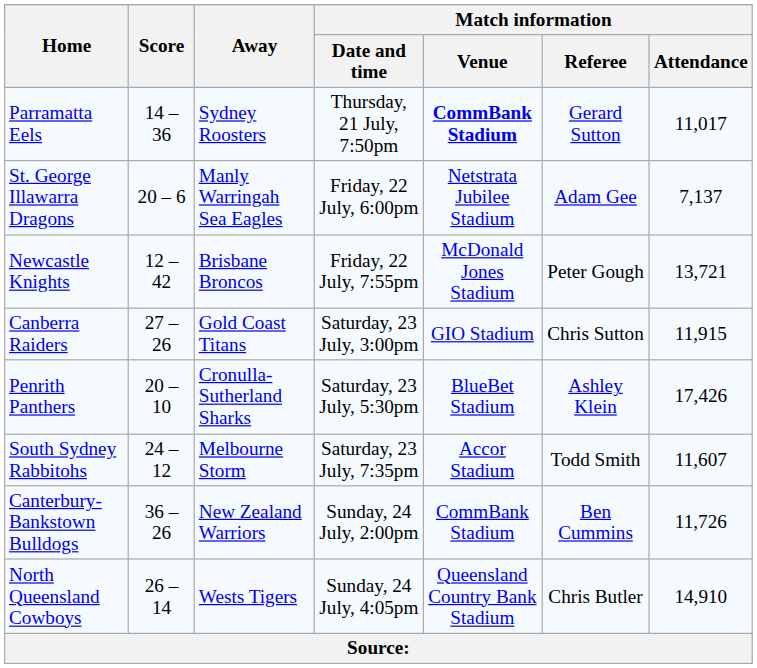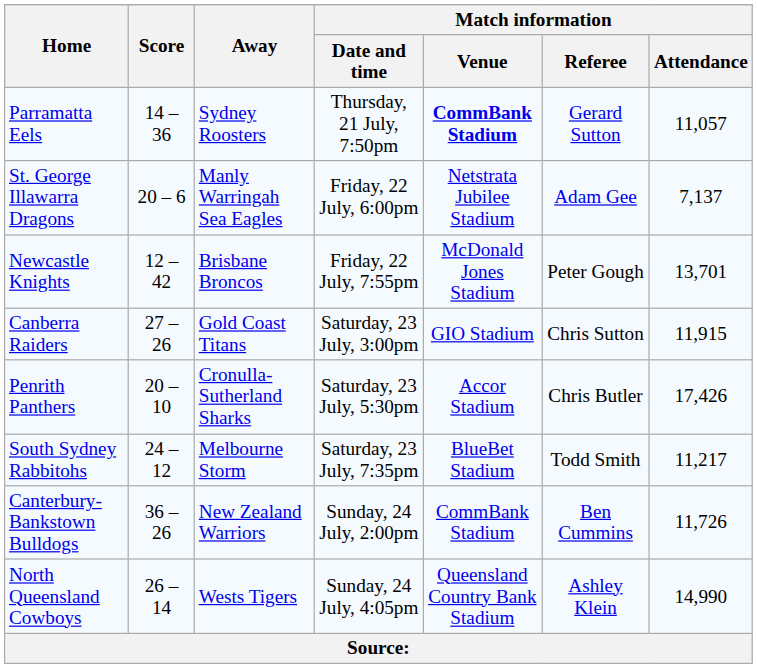Parramatta Eels | Match information / Attendance: 11,017 -> 11,057
Newcastle Knights | Match information / Attendance: 13,721 -> 13,701
Penrith Panthers | Match information / Venue: BlueBet Stadium -> Accor Stadium
Penrith Panthers | Match information / Referee: Ashley Klein -> Chris Butler
South Sydney Rabbitohs | Match information / Venue: Accor Stadium -> BlueBet Stadium
South Sydney Rabbitohs | Match information / Attendance: 11,607 -> 11,217
North Queensland Cowboys | Match information / Referee: Chris Butler -> Ashley Klein
North Queensland Cowboys | Match information / Attendance: 14,910 -> 14,990
